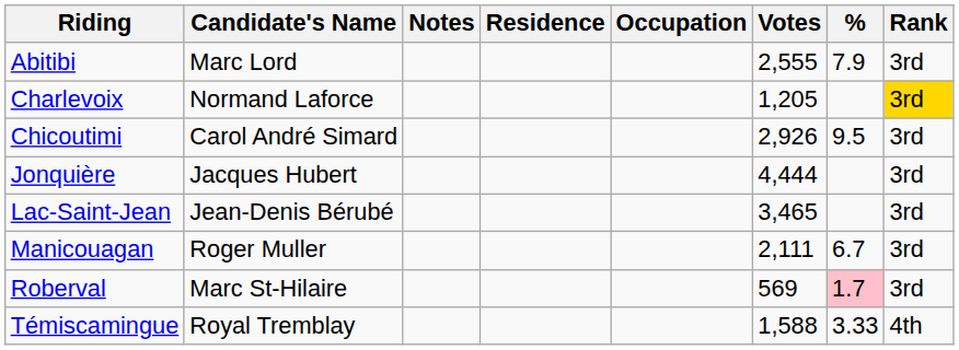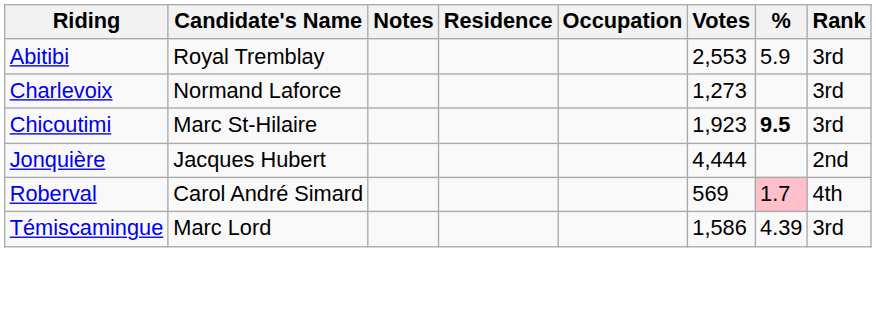Abitibi | Candidate's Name: Marc Lord -> Royal Tremblay
Abitibi | Votes: 2,555 -> 2,553
Abitibi | %: 7.9 -> 5.9
Charlevoix | Votes: 1,205 -> 1,273
Charlevoix | Rank: gold background -> no background
Chicoutimi | Candidate's Name: Carol André Simard -> Marc St-Hilaire
Chicoutimi | Votes: 2,926 -> 1,923
Chicoutimi | %: normal -> bold
Jonquière | Rank: 3rd -> 2nd
- row: Lac-Saint-Jean | Jean-Denis Bérubé | 3,465 | 3rd
- row: Manicouagan | Roger Muller | 2,111 | 6.7 | 3rd
Roberval | Candidate's Name: Marc St-Hilaire -> Carol André Simard
Roberval | Rank: 3rd -> 4th
Témiscamingue | Candidate's Name: Royal Tremblay -> Marc Lord
Témiscamingue | Votes: 1,588 -> 1,586
Témiscamingue | %: 3.33 -> 4.39
Témiscamingue | Rank: 4th -> 3rd
